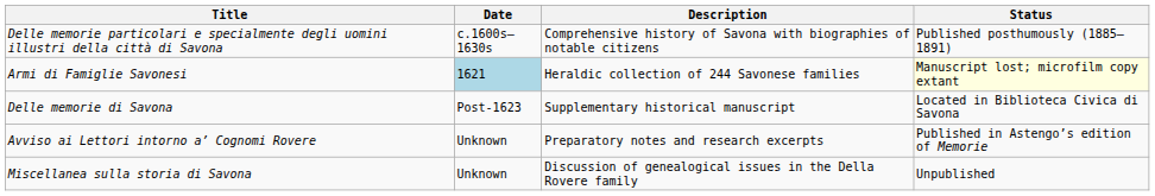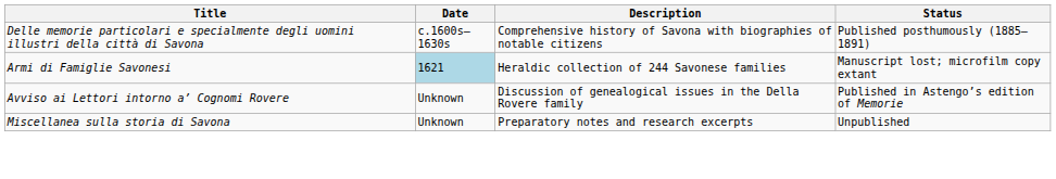Armi di Famiglie Savonesi | Status: lightyellow background -> no background
- row: Delle memorie di Savona | Post-1623 | Supplementary historical manuscript | Located in Biblioteca Civica di Savona
Avviso ai Lettori intorno a’ Cognomi Rovere | Description: Preparatory notes and research excerpts -> Discussion of genealogical issues in the Della Rovere family
Miscellanea sulla storia di Savona | Description: Discussion of genealogical issues in the Della Rovere family -> Preparatory notes and research excerpts
